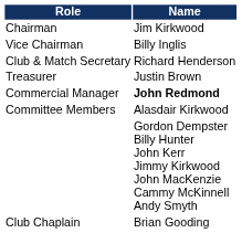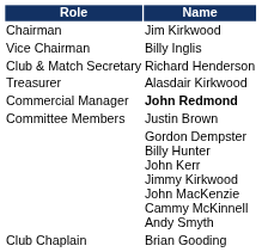Treasurer | Name: Justin Brown -> Alasdair Kirkwood
Committee Members | Name: Alasdair Kirkwood -> Justin Brown
